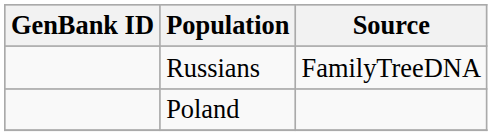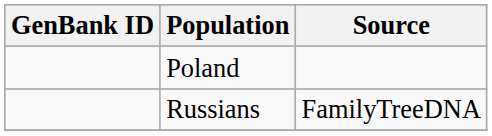rows swapped: Russians <-> Poland
